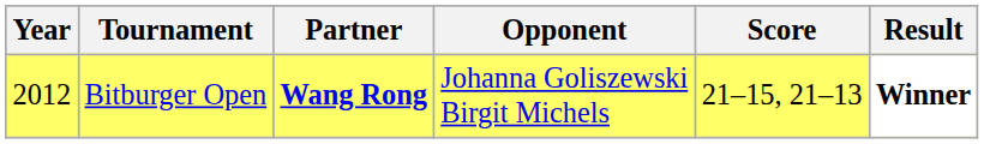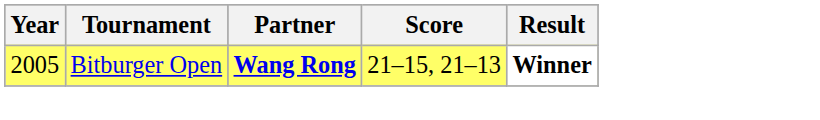- column: Opponent | Johanna Goliszewski Birgit Michels
Bitburger Open | Year: 2012 -> 2005
